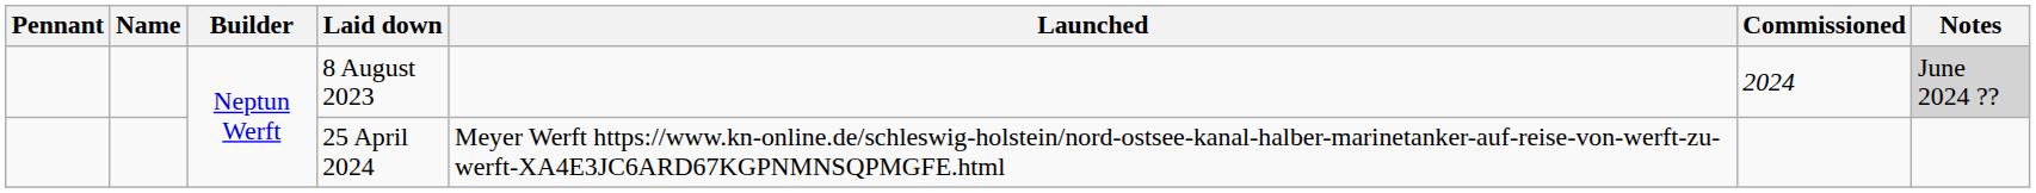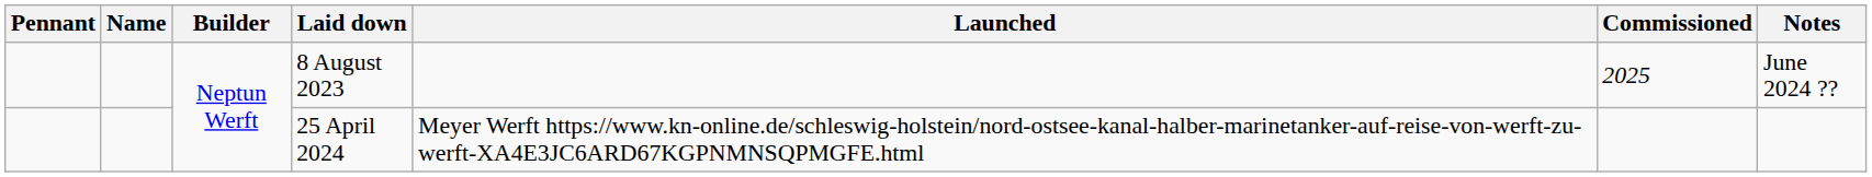8 August 2023 | Commissioned: 2024 -> 2025
8 August 2023 | Notes: lightgrey background -> no background
